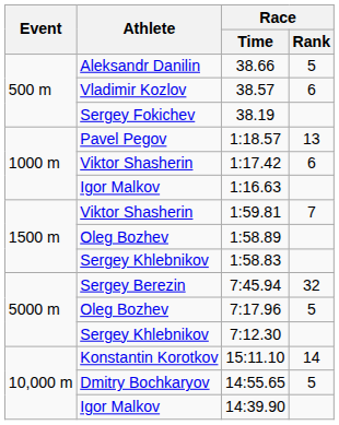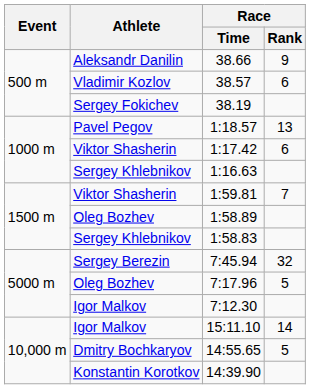38.66 | Race / Rank: 5 -> 9
1:16.63 | Athlete: Igor Malkov -> Sergey Khlebnikov
7:12.30 | Athlete: Sergey Khlebnikov -> Igor Malkov
15:11.10 | Athlete: Konstantin Korotkov -> Igor Malkov
14:39.90 | Athlete: Igor Malkov -> Konstantin Korotkov
